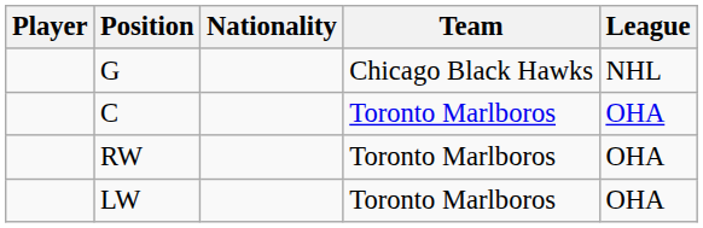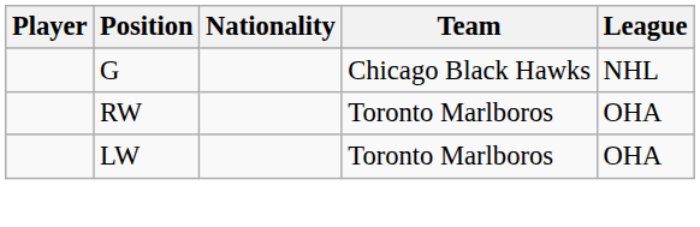- row: C | Toronto Marlboros | OHA
